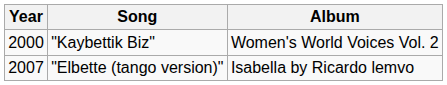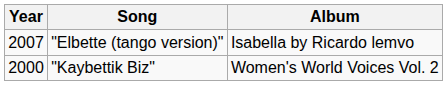rows swapped: "Kaybettik Biz" <-> "Elbette (tango version)"
